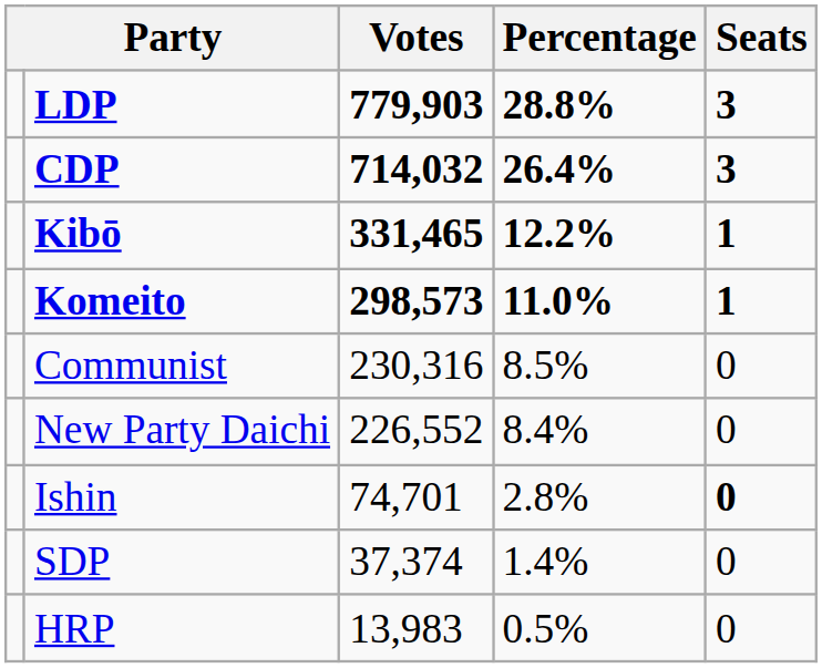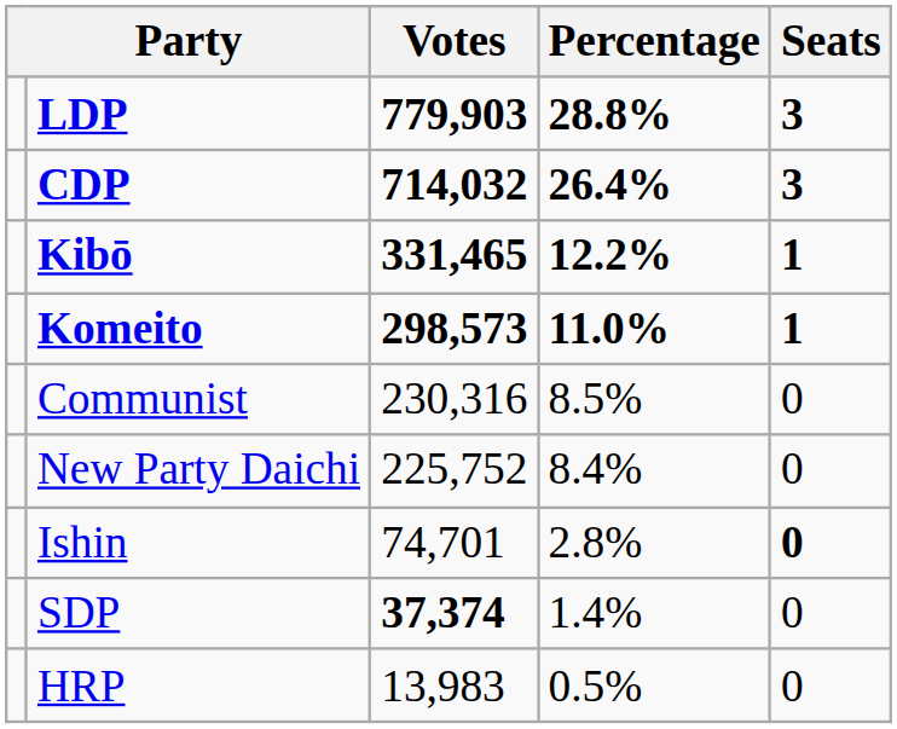New Party Daichi | Votes: 226,552 -> 225,752
SDP | Votes: normal -> bold
